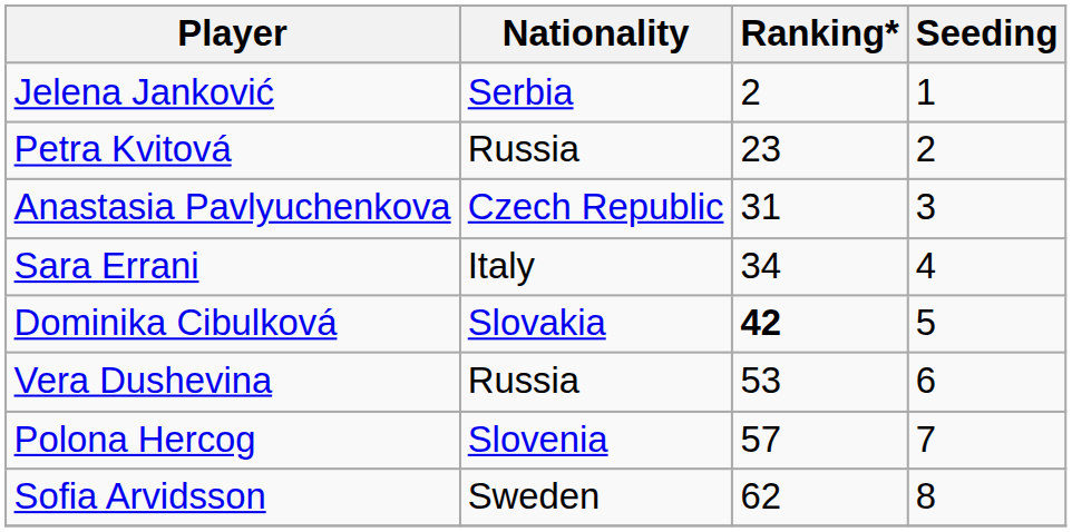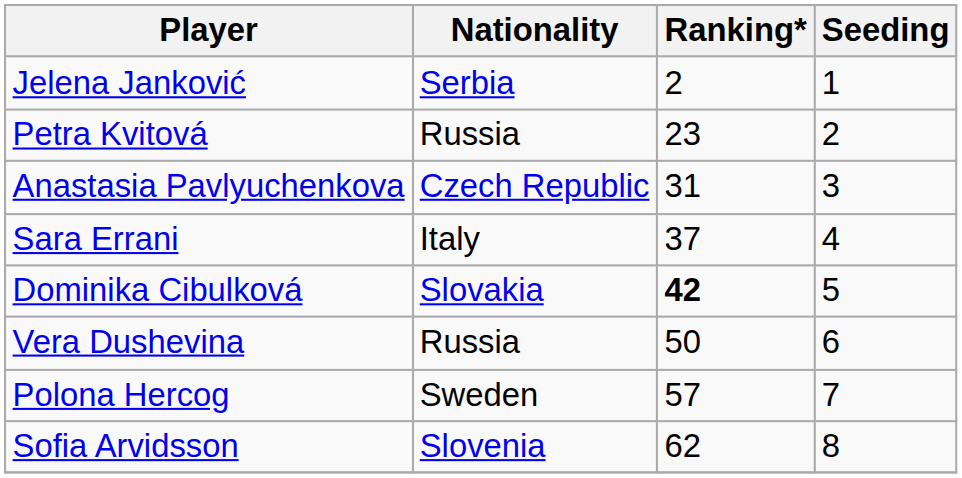Sara Errani | Ranking*: 34 -> 37
Vera Dushevina | Ranking*: 53 -> 50
Polona Hercog | Nationality: Slovenia -> Sweden
Sofia Arvidsson | Nationality: Sweden -> Slovenia
